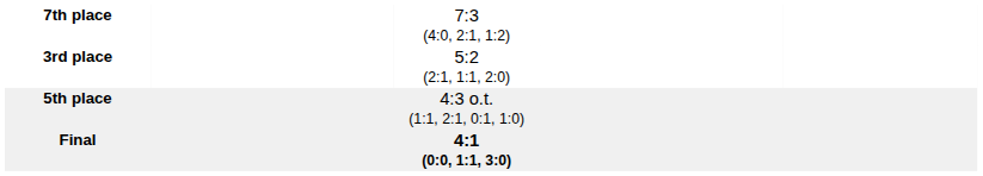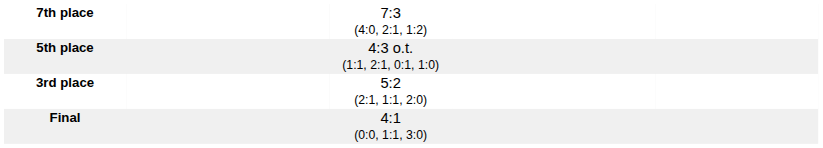rows swapped: 5th place <-> 3rd place
Final | column 3: bold -> normal
